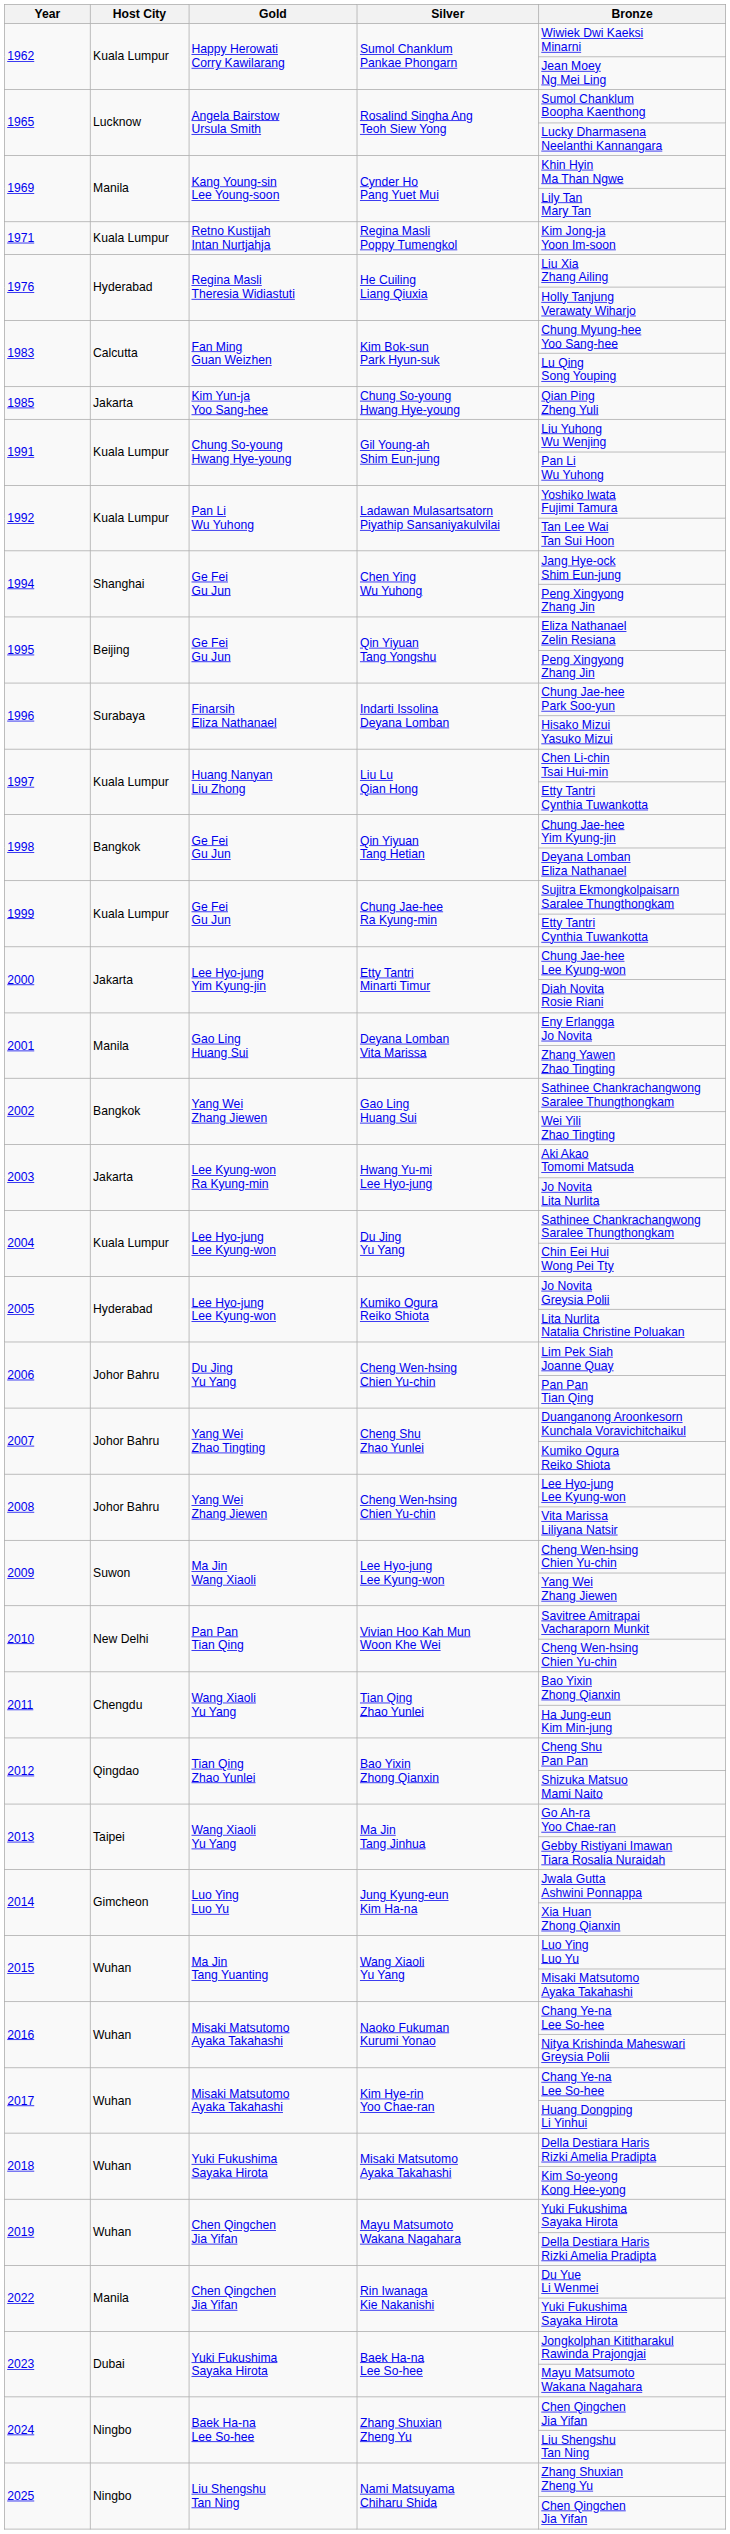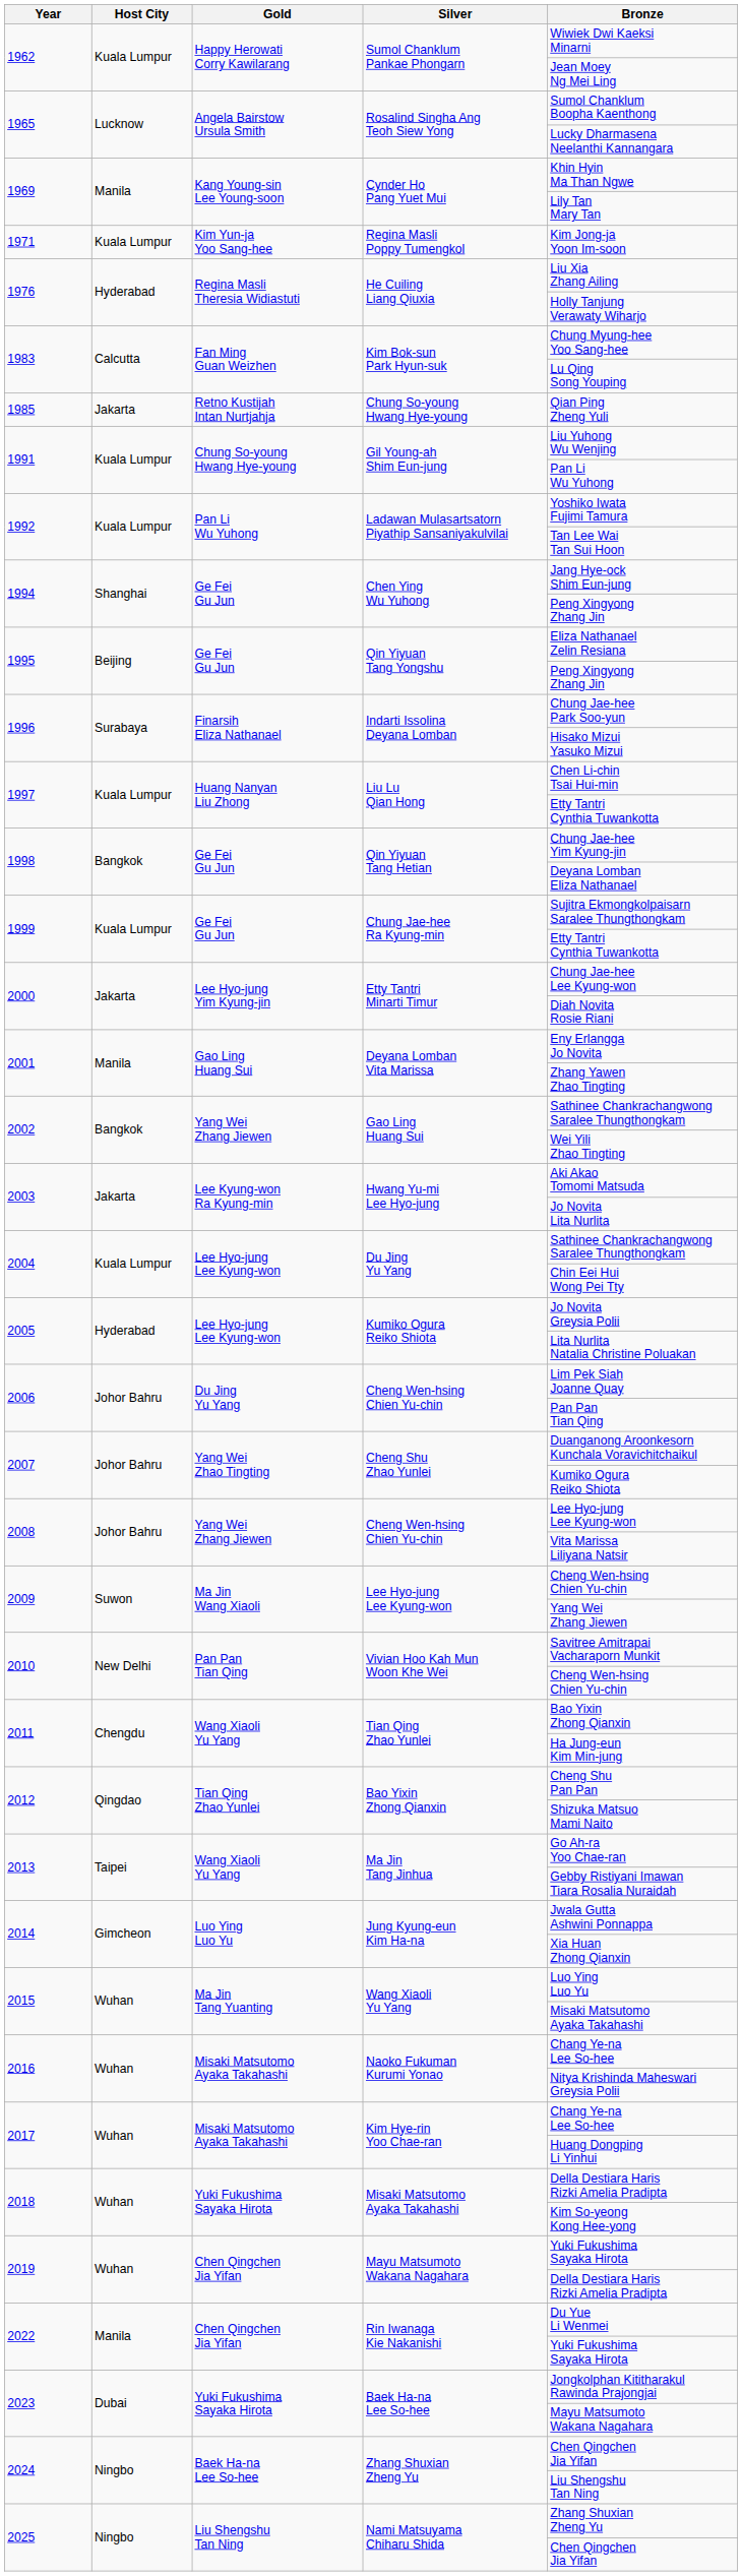1971 | Gold: Retno Kustijah Intan Nurtjahja -> Kim Yun-ja Yoo Sang-hee
1985 | Gold: Kim Yun-ja Yoo Sang-hee -> Retno Kustijah Intan Nurtjahja
